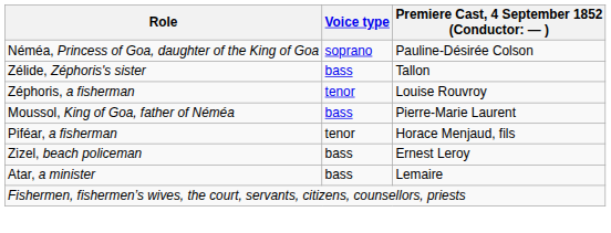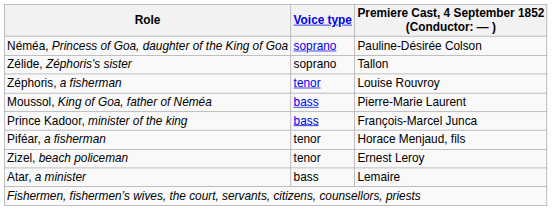Zélide, Zéphoris's sister | Voice type: bass -> soprano
+ row: Prince Kadoor, minister of the king | bass | François-Marcel Junca
Zizel, beach policeman | Voice type: bass -> tenor
